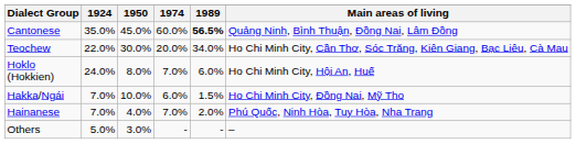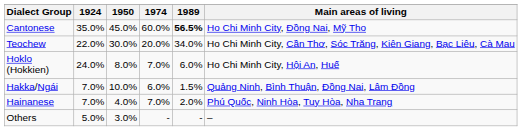Cantonese | Main areas of living: Quảng Ninh, Bình Thuận, Đồng Nai, Lâm Đồng -> Ho Chi Minh City, Đồng Nai, Mỹ Tho
Hakka/Ngái | Main areas of living: Ho Chi Minh City, Đồng Nai, Mỹ Tho -> Quảng Ninh, Bình Thuận, Đồng Nai, Lâm Đồng
